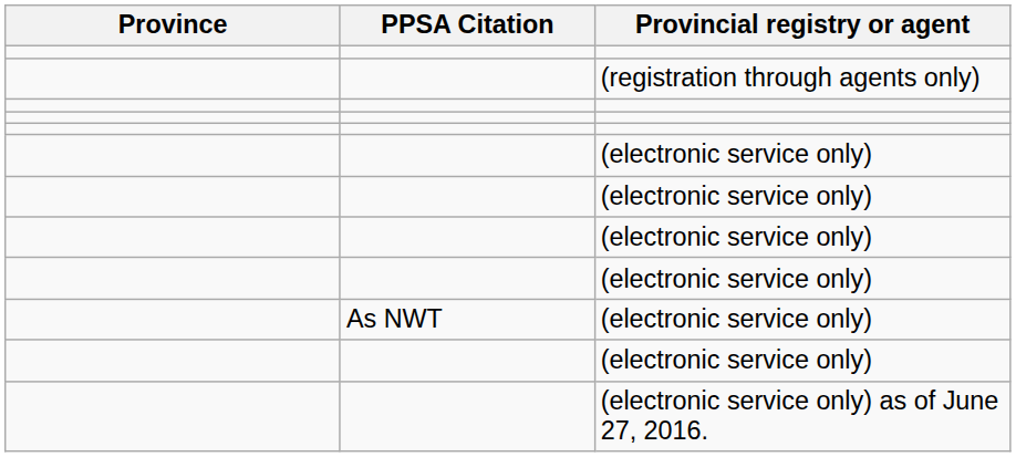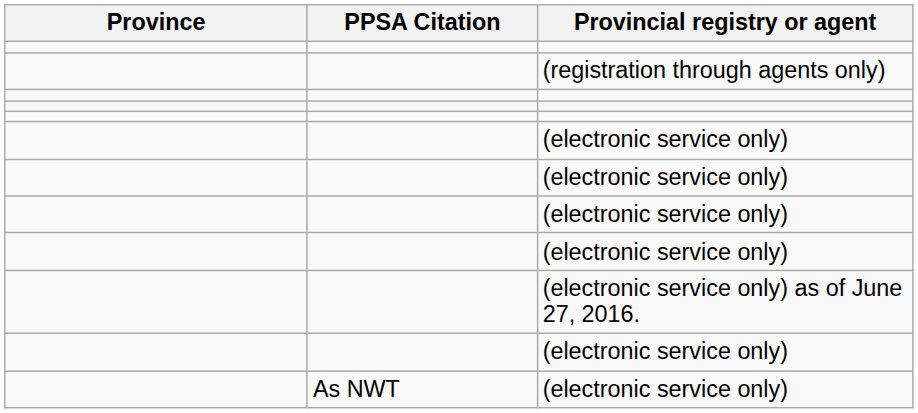rows swapped: (electronic service only) as of June 27, 2016. <-> As NWT / (electronic service only)
